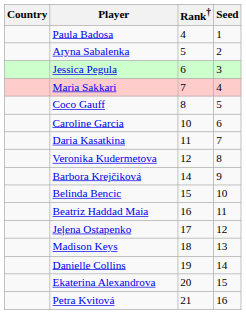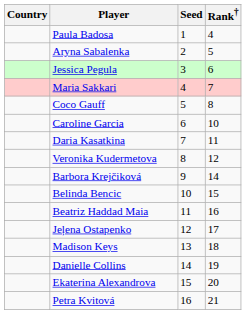columns swapped: Rank† <-> Seed
